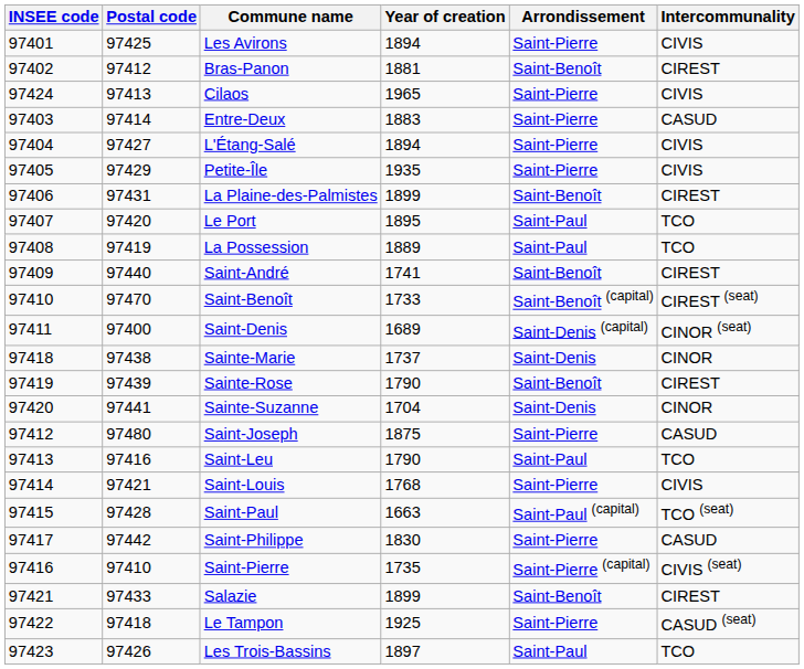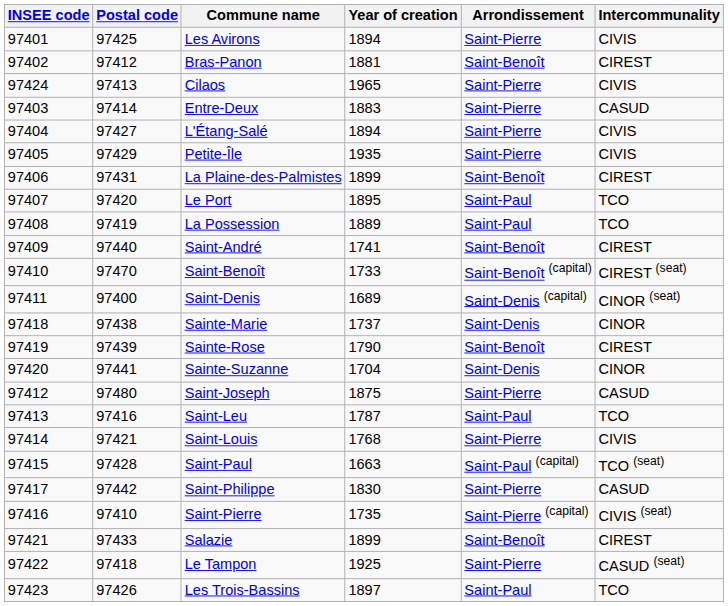Saint-Leu | Year of creation: 1790 -> 1787
